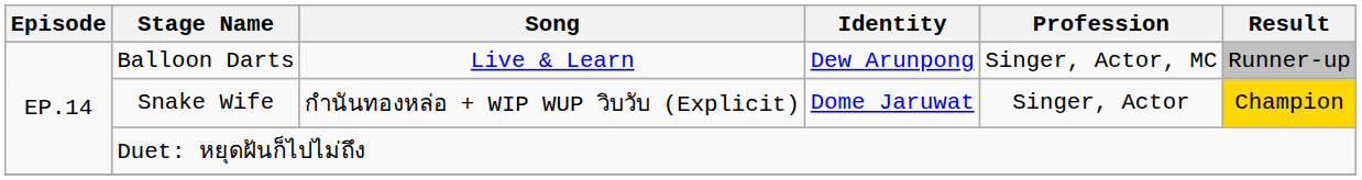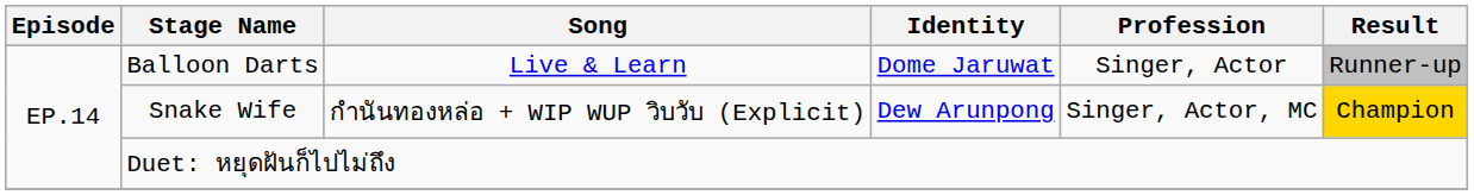Balloon Darts | Identity: Dew Arunpong -> Dome Jaruwat
Balloon Darts | Profession: Singer, Actor, MC -> Singer, Actor
Snake Wife | Identity: Dome Jaruwat -> Dew Arunpong
Snake Wife | Profession: Singer, Actor -> Singer, Actor, MC
